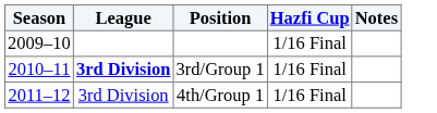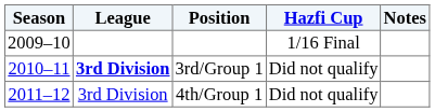3rd/Group 1 | Hazfi Cup: 1/16 Final -> Did not qualify
4th/Group 1 | Hazfi Cup: 1/16 Final -> Did not qualify
